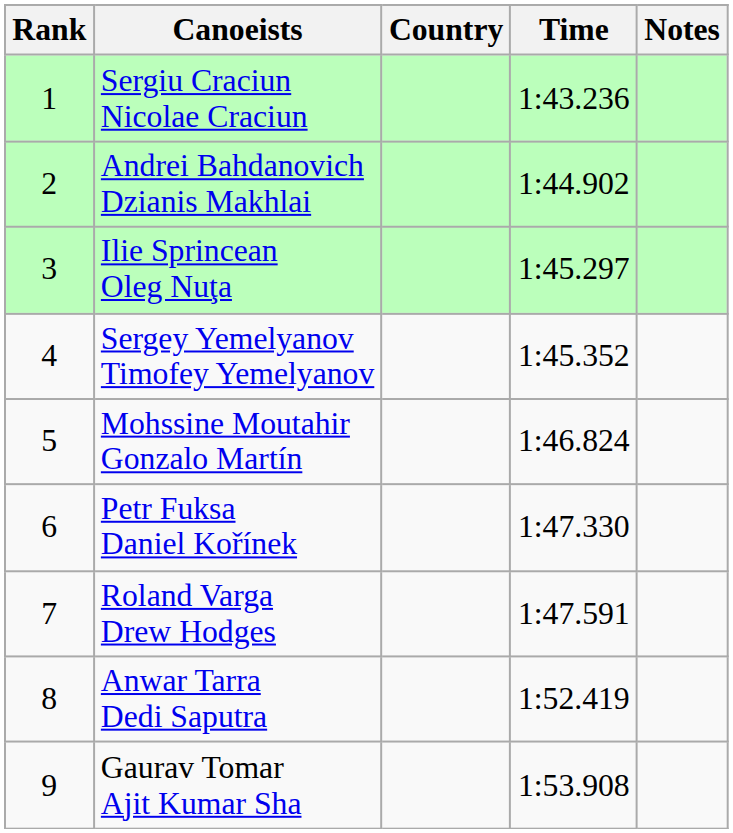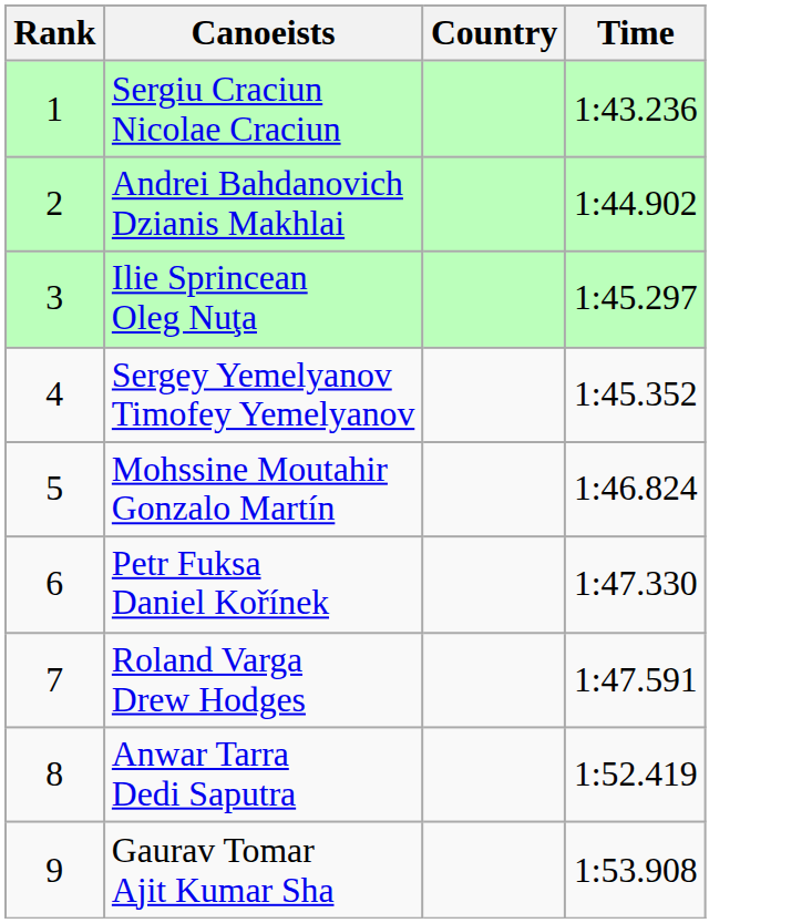- column: Notes
